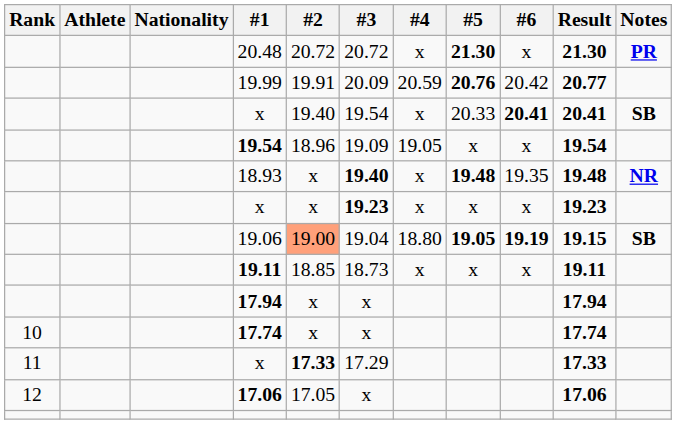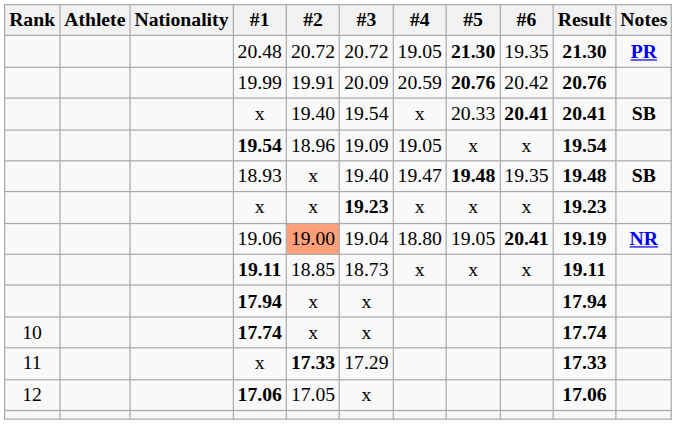20.48 | #4: x -> 19.05
20.48 | #6: x -> 19.35
19.99 | Result: 20.77 -> 20.76
18.93 | #3: bold -> normal
18.93 | #4: x -> 19.47
18.93 | Notes: NR -> SB
19.06 | #5: bold -> normal
19.06 | #6: 19.19 -> 20.41
19.06 | Result: 19.15 -> 19.19
19.06 | Notes: SB -> NR
